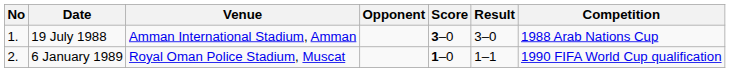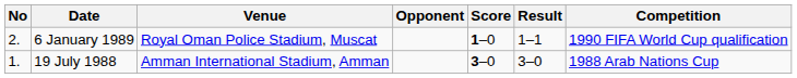rows swapped: 19 July 1988 <-> 6 January 1989
